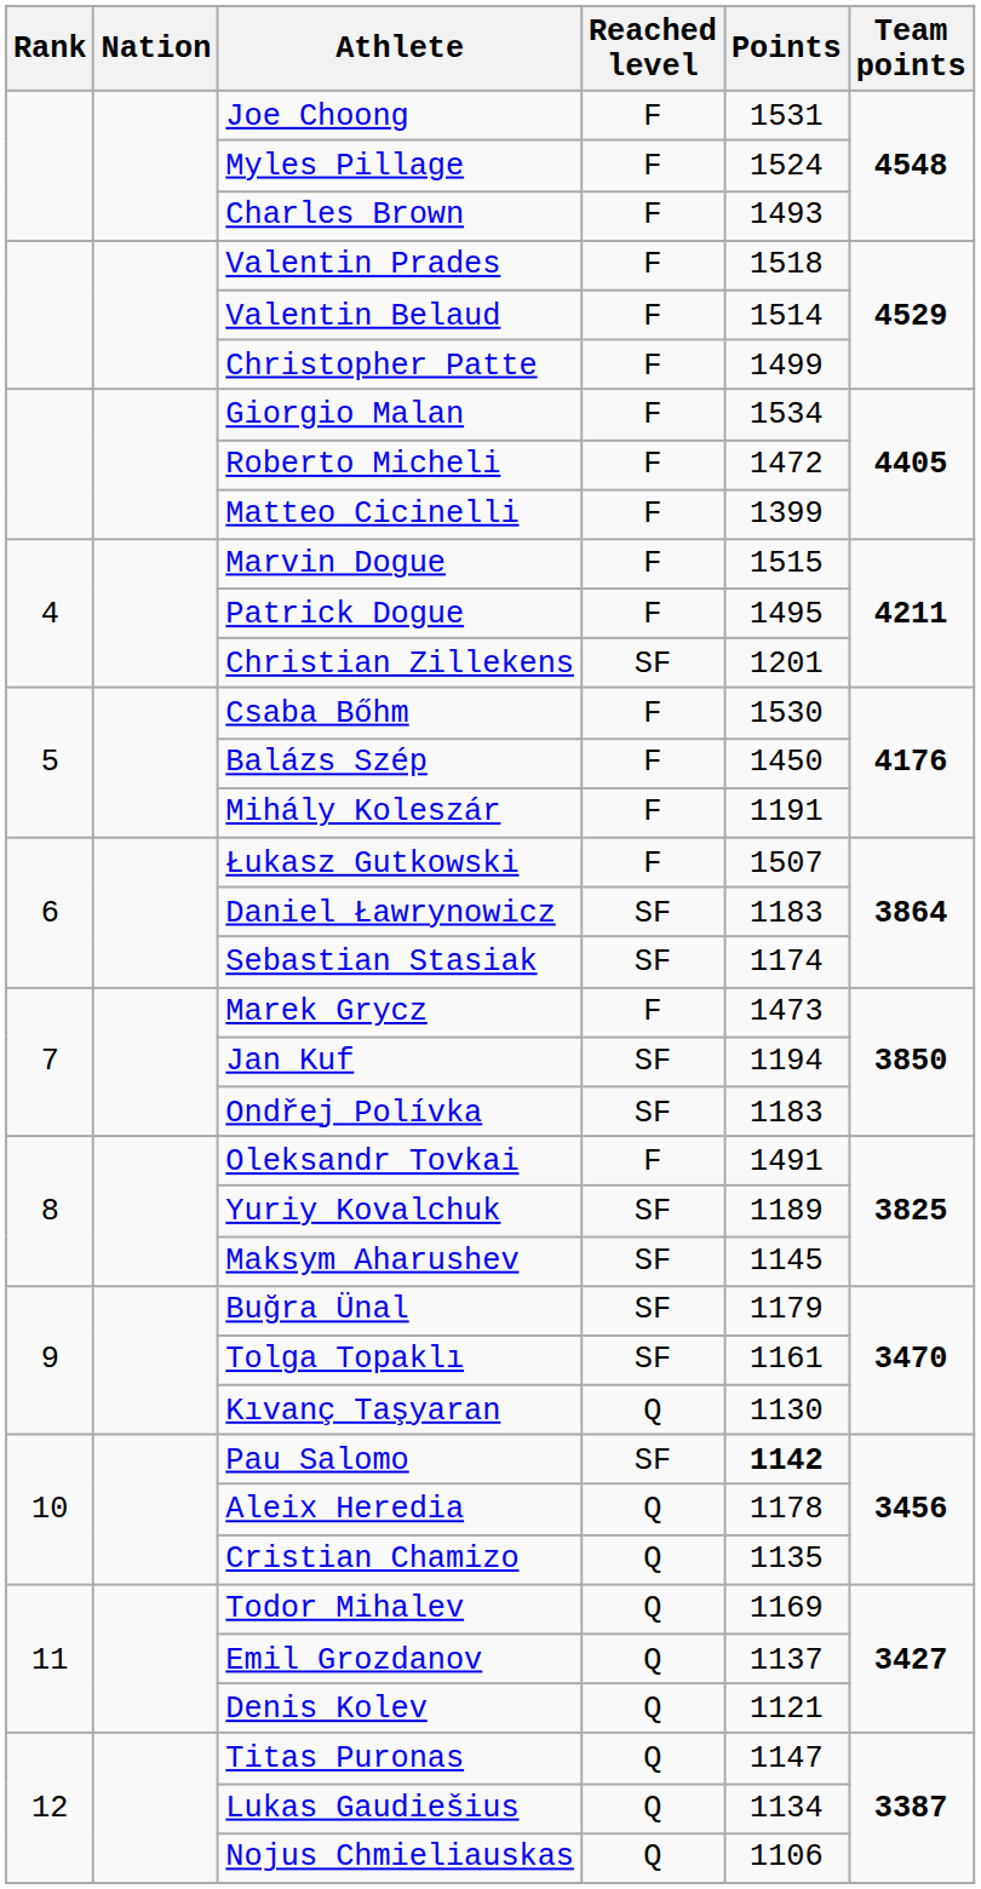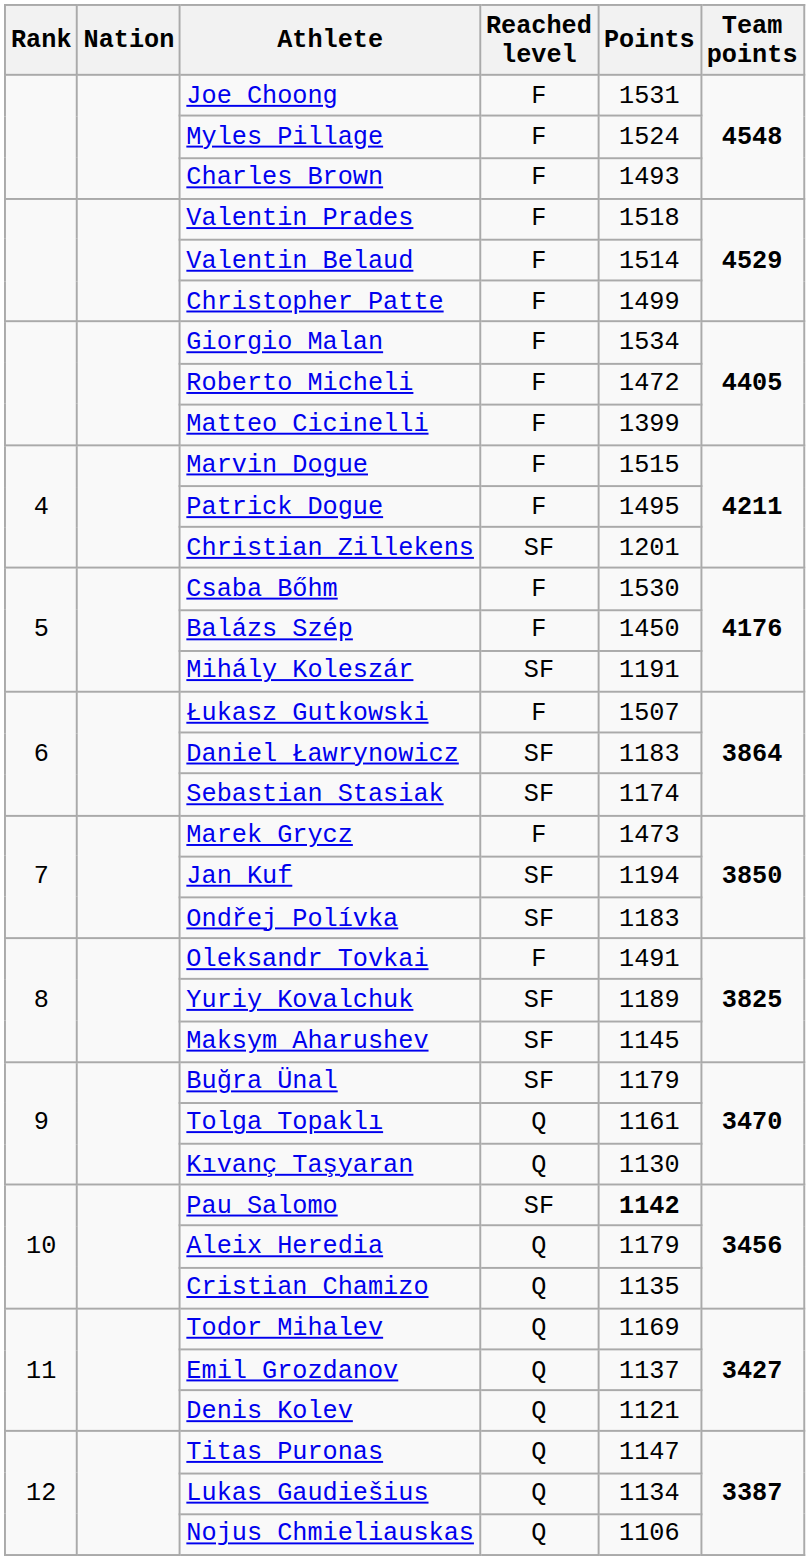Mihály Koleszár | Reached level: F -> SF
Tolga Topaklı | Reached level: SF -> Q
Aleix Heredia | Points: 1178 -> 1179
